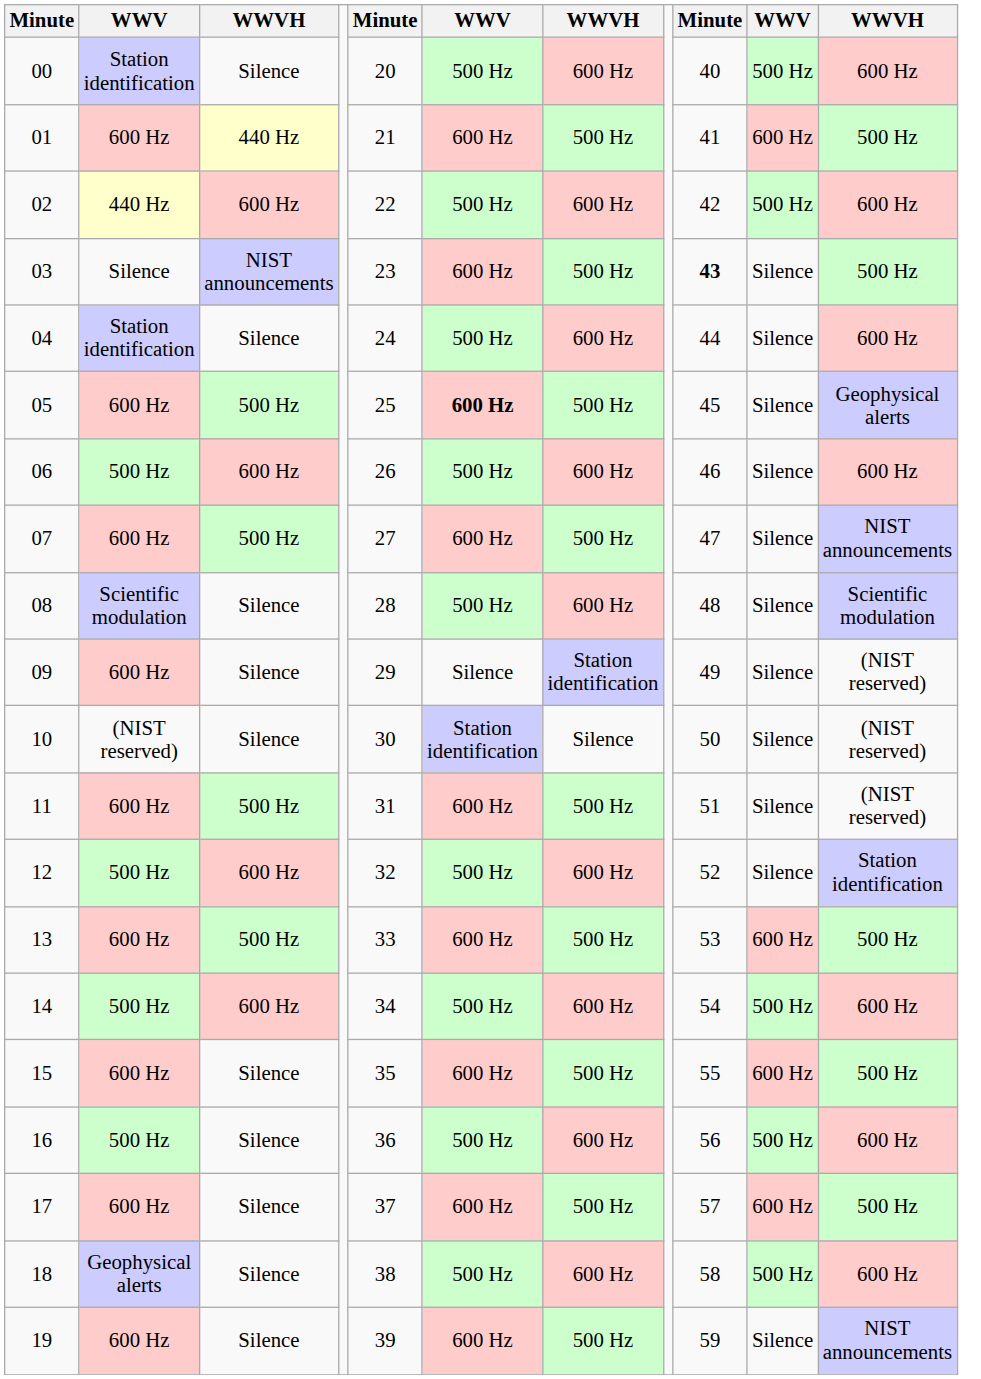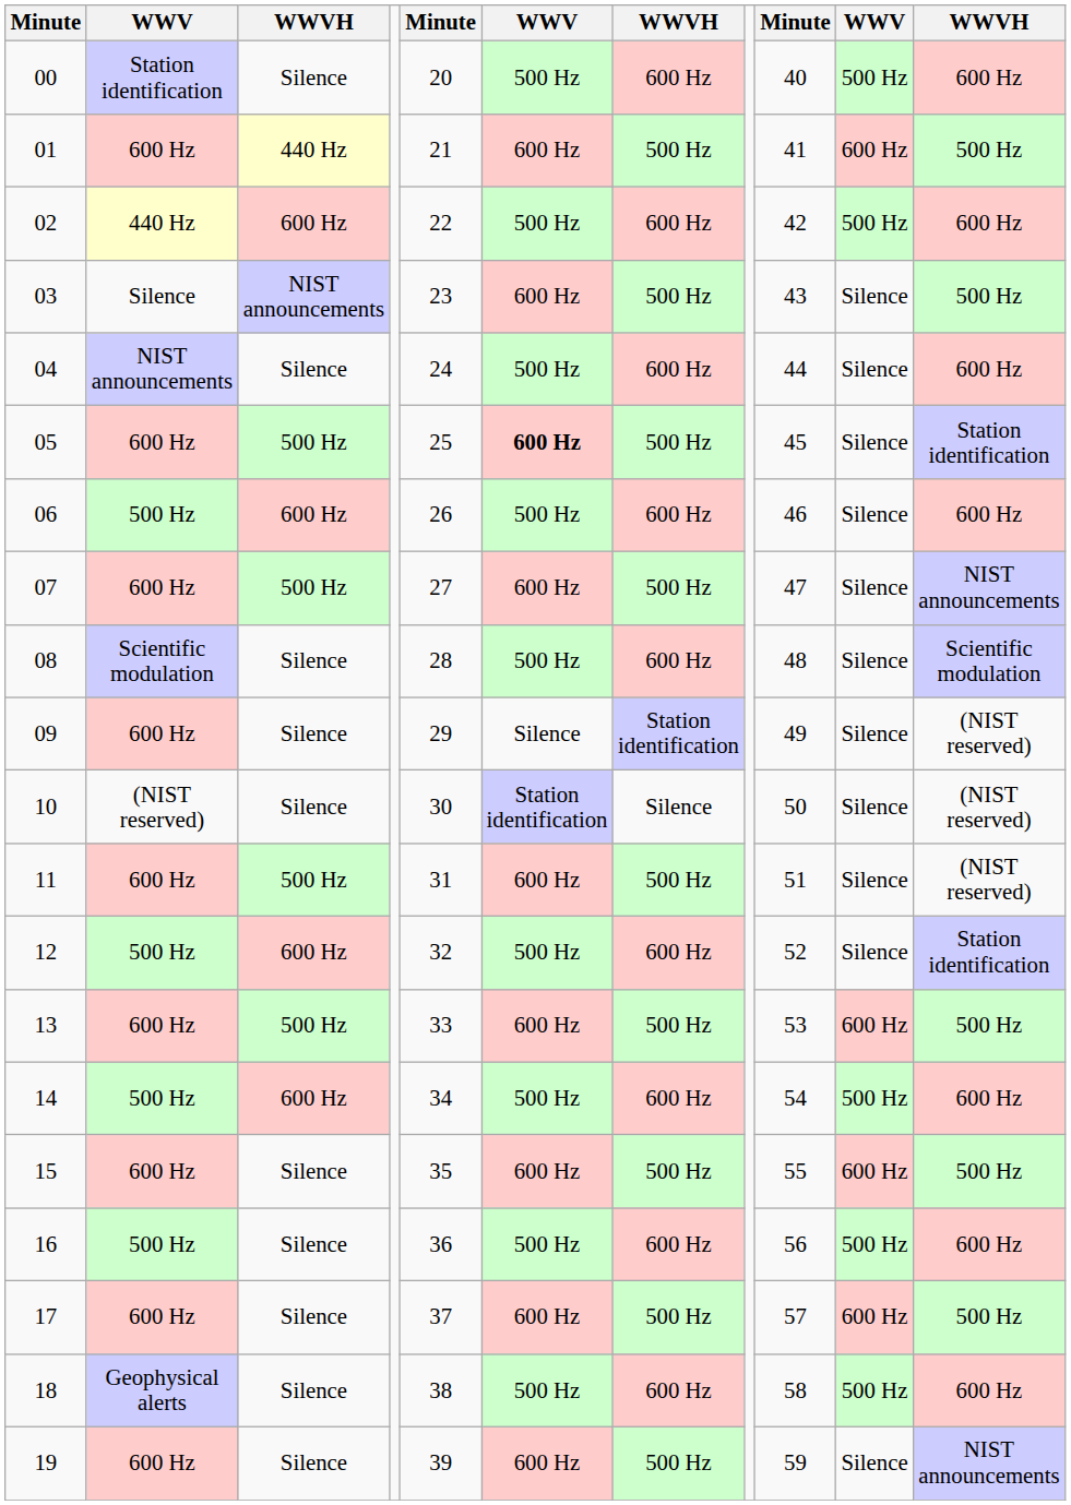03 | column 9: bold -> normal
04 | column 2: Station identification -> NIST announcements
05 | column 11: Geophysical alerts -> Station identification
